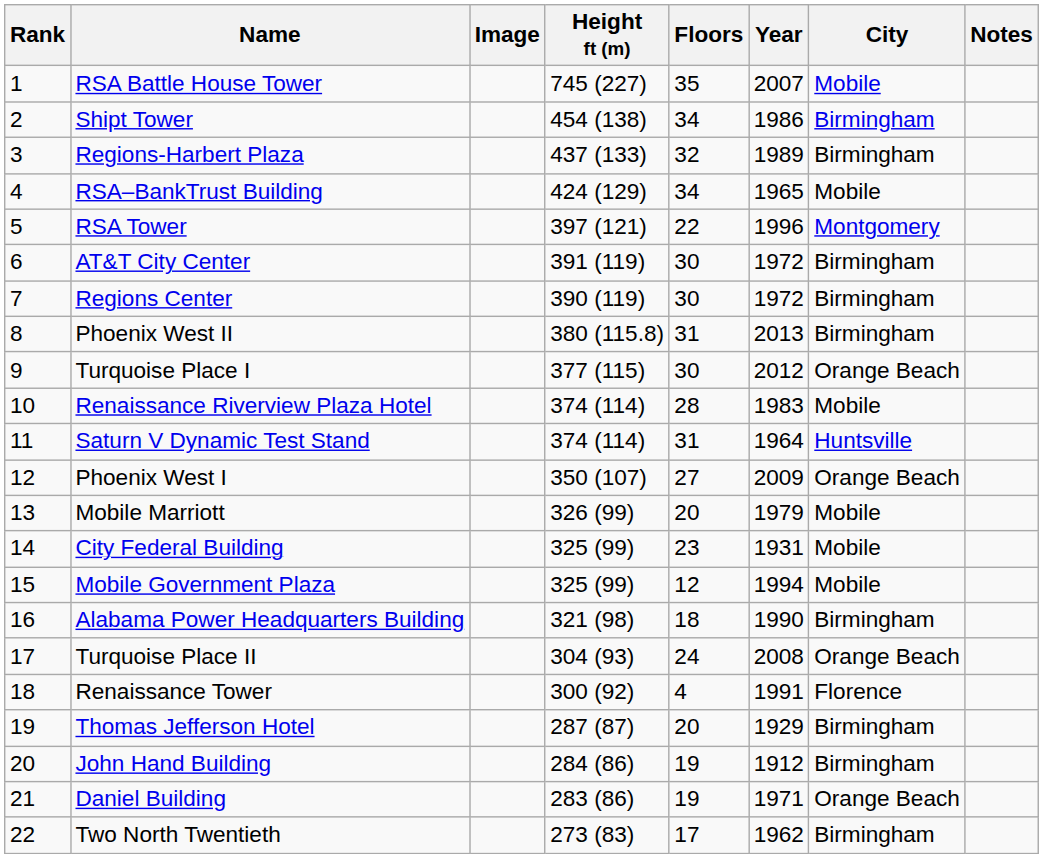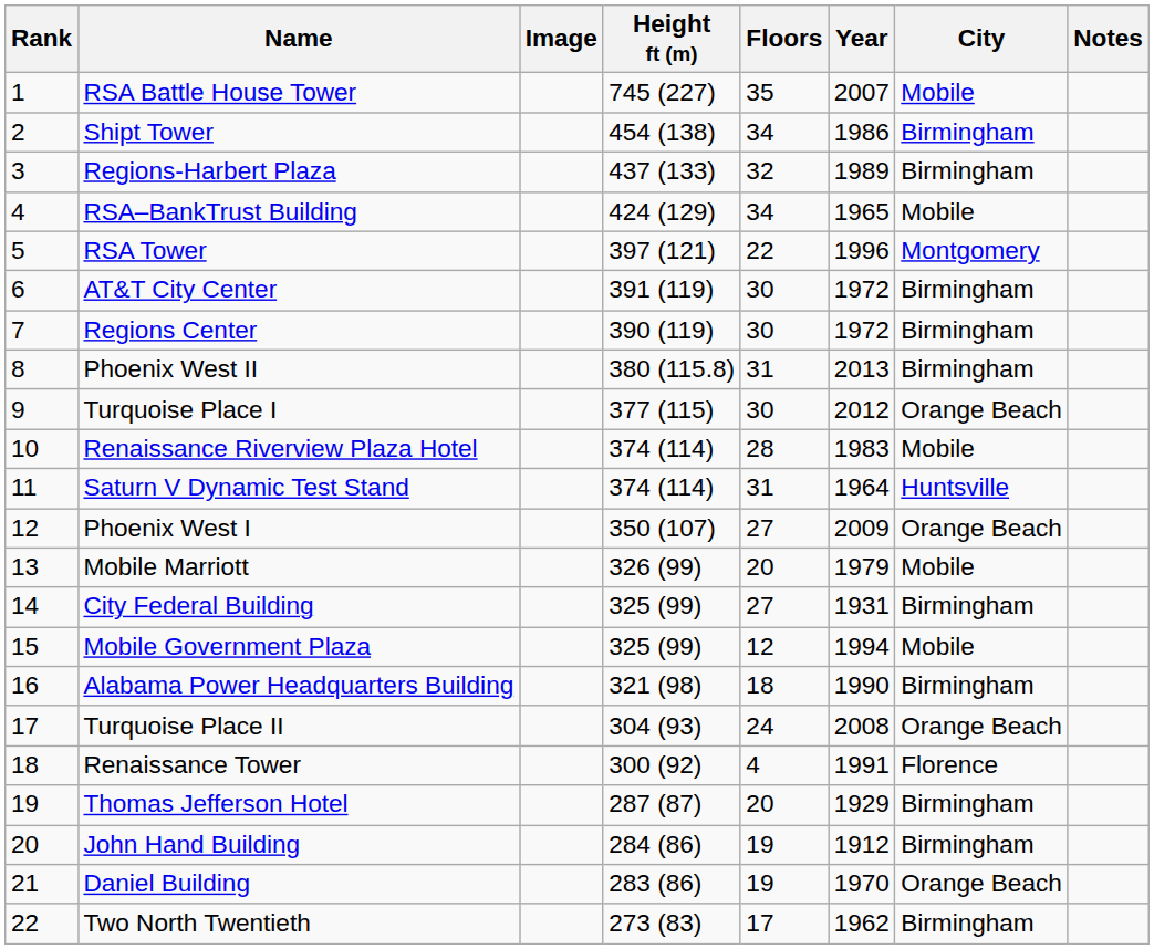City Federal Building | Floors: 23 -> 27
City Federal Building | City: Mobile -> Birmingham
Daniel Building | Year: 1971 -> 1970
